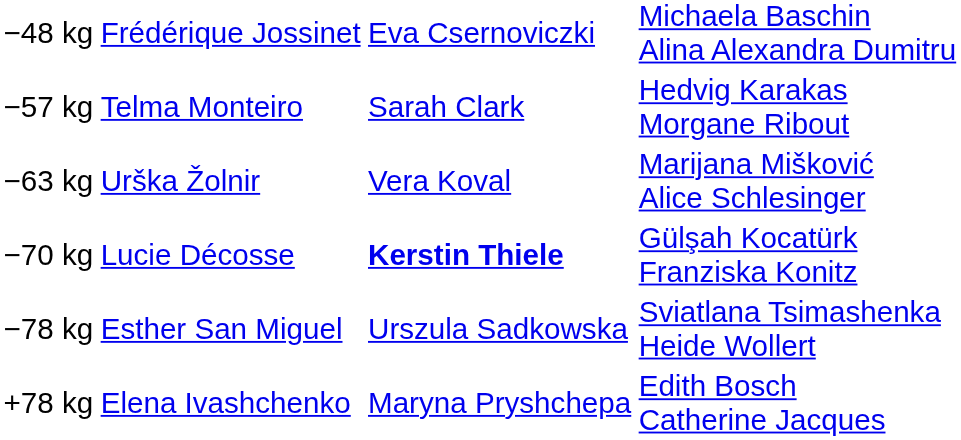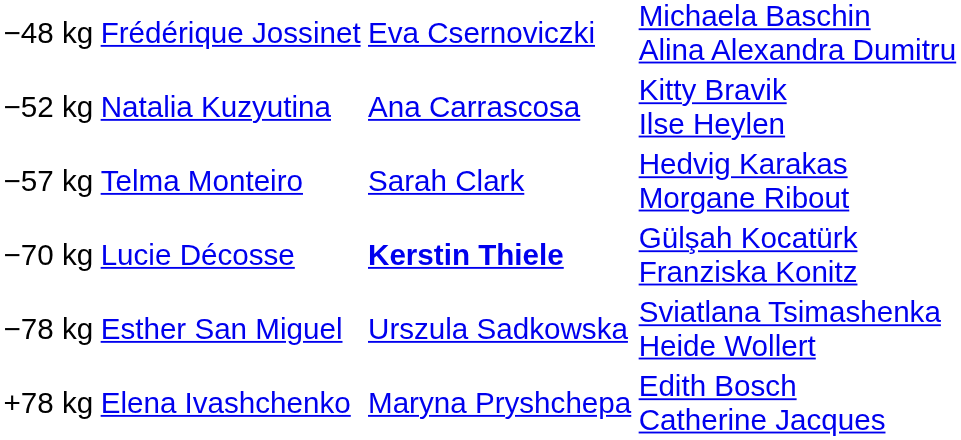+ row: −52 kg | Natalia Kuzyutina | Ana Carrascosa | Kitty Bravik Ilse Heylen
- row: −63 kg | Urška Žolnir | Vera Koval | Marijana Mišković Alice Schlesinger
